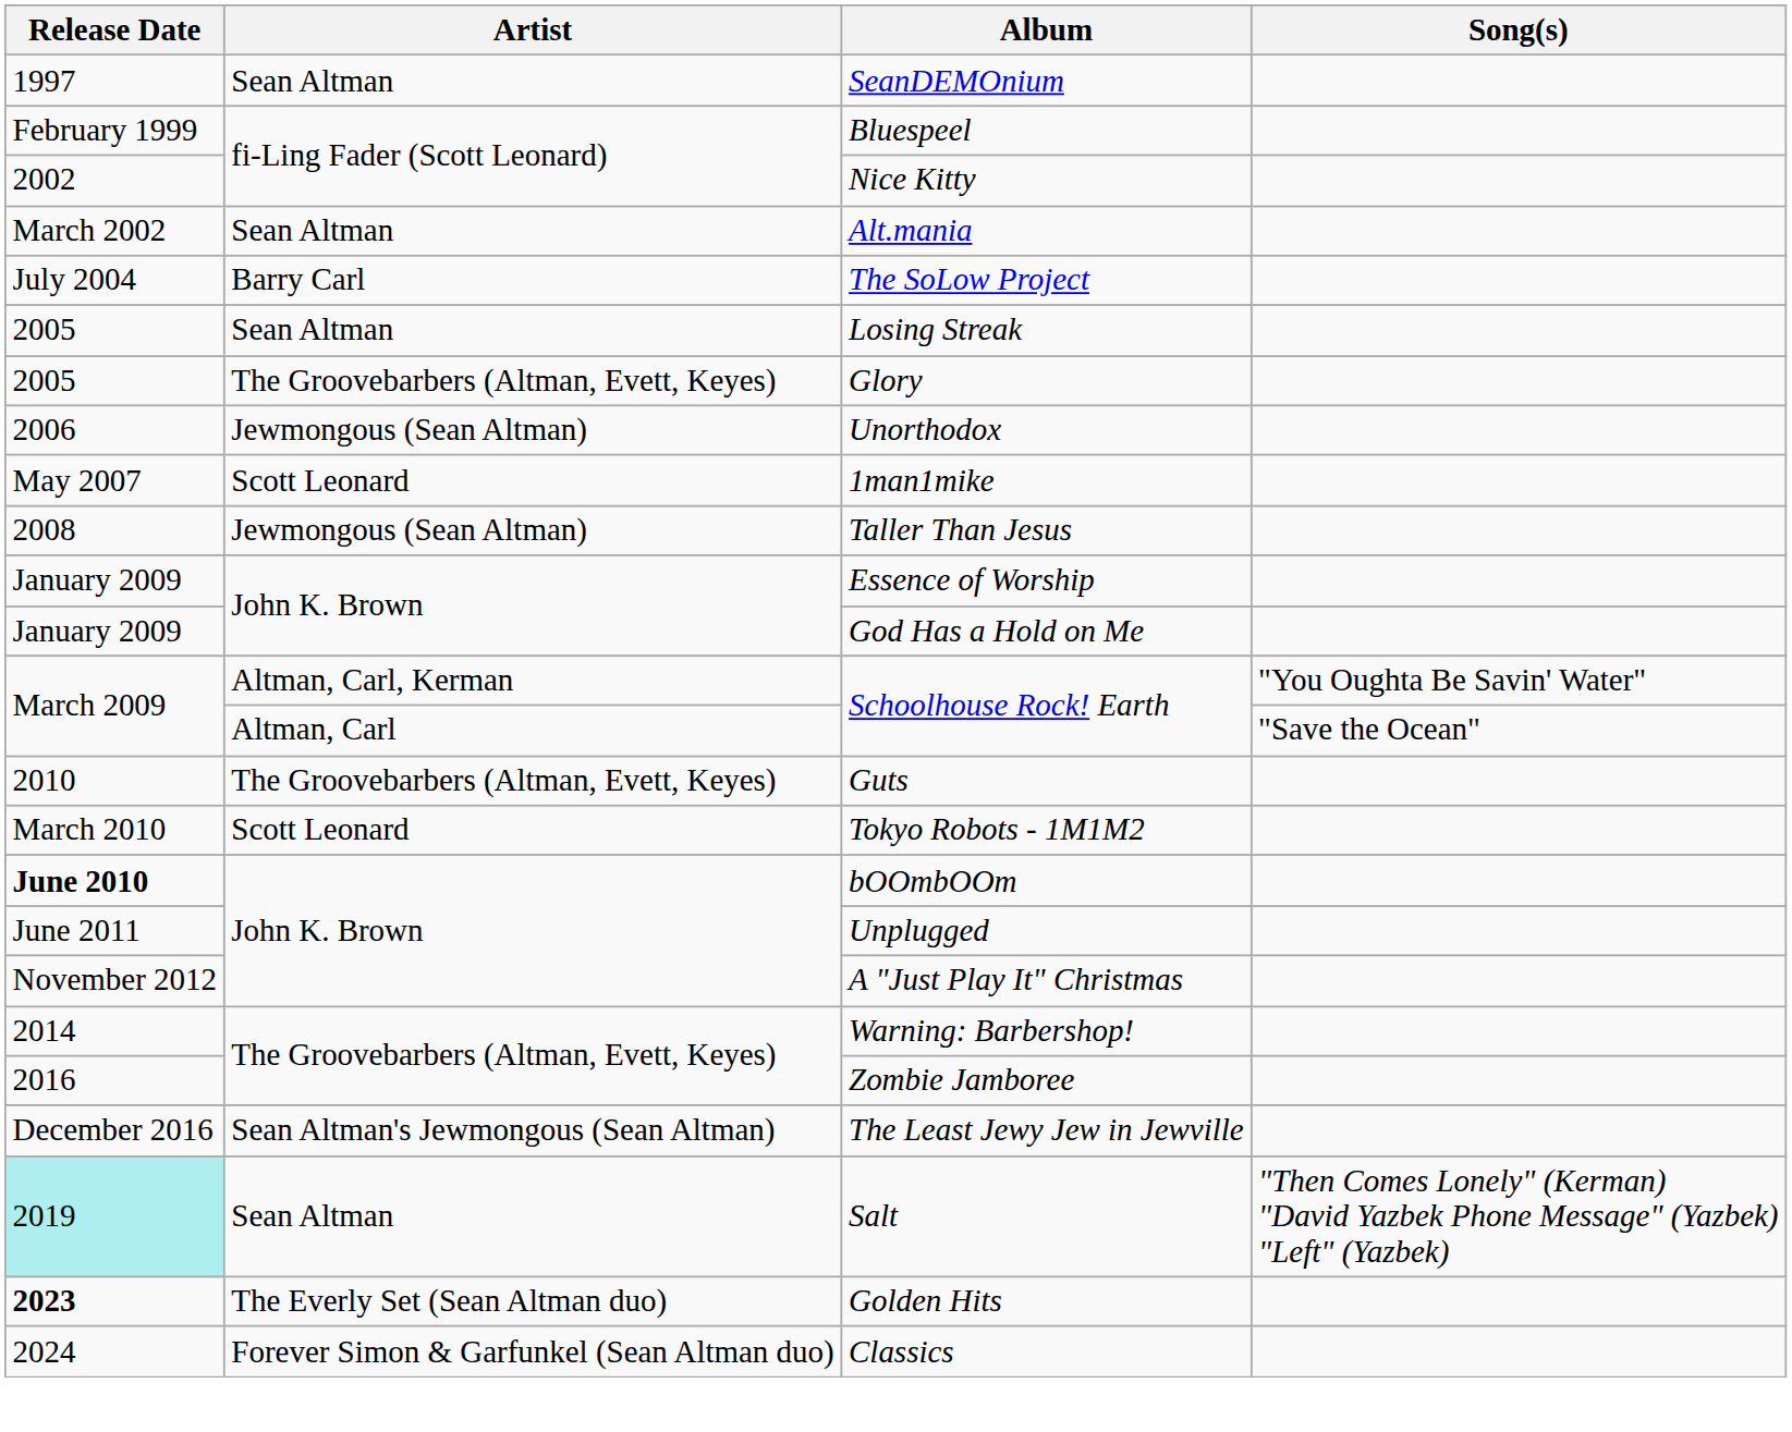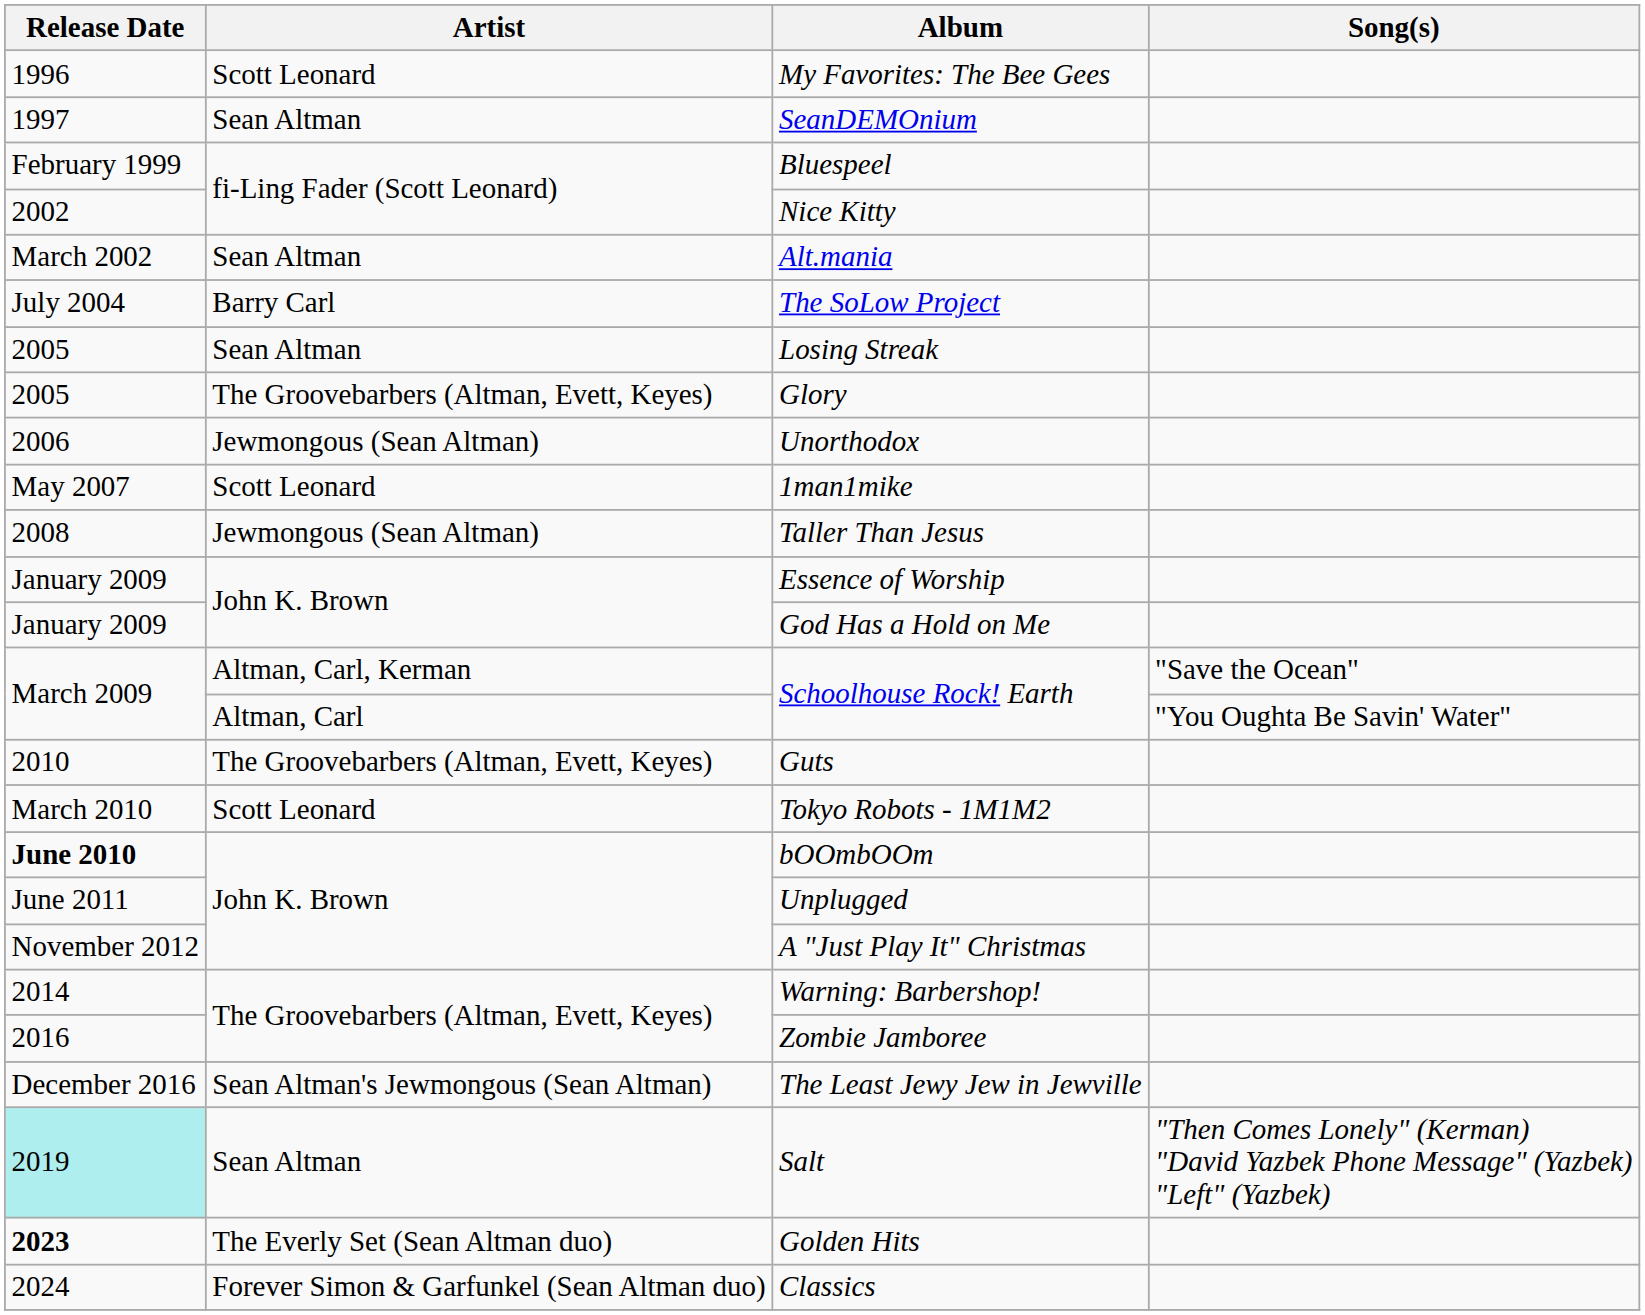+ row: 1996 | Scott Leonard | My Favorites: The Bee Gees
Altman, Carl, Kerman / Schoolhouse Rock! Earth | Song(s): "You Oughta Be Savin' Water" -> "Save the Ocean"
Altman, Carl / Schoolhouse Rock! Earth | Song(s): "Save the Ocean" -> "You Oughta Be Savin' Water"
